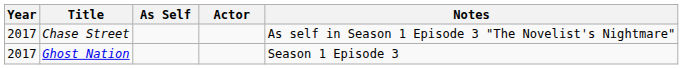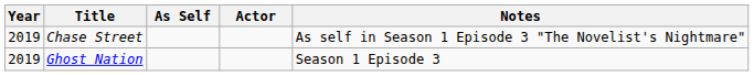Chase Street | Year: 2017 -> 2019
Ghost Nation | Year: 2017 -> 2019
